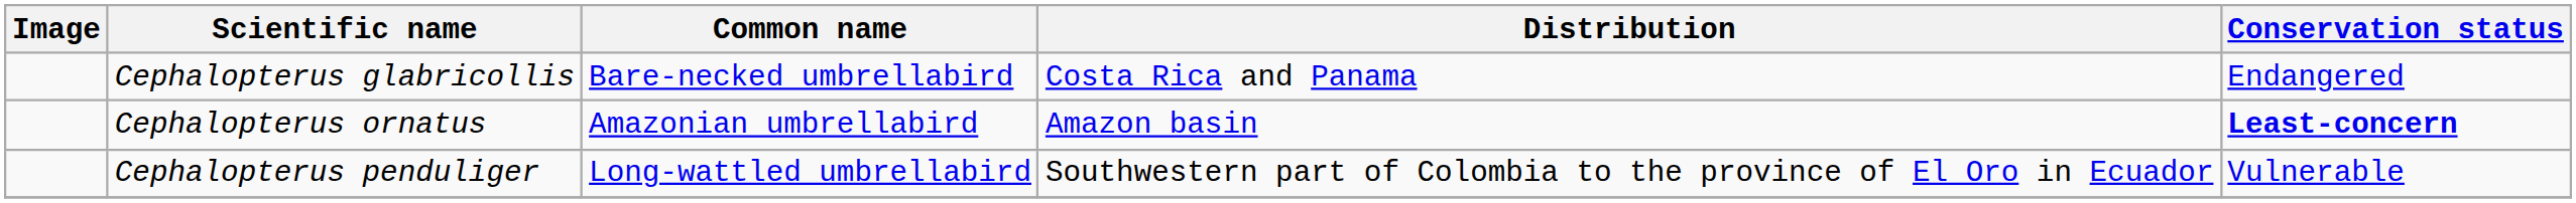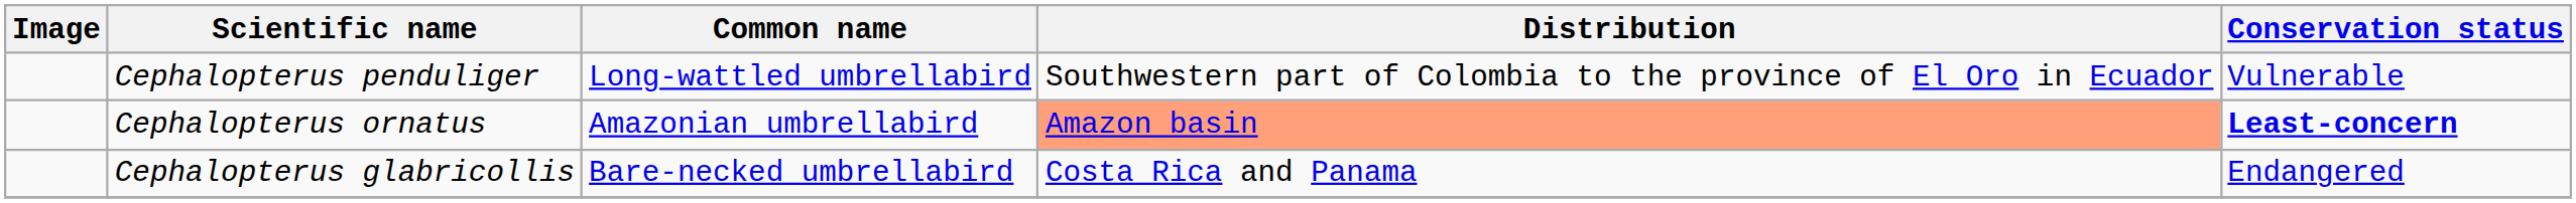rows swapped: Cephalopterus penduliger <-> Cephalopterus glabricollis
Cephalopterus ornatus | Distribution: no background -> lightsalmon background
